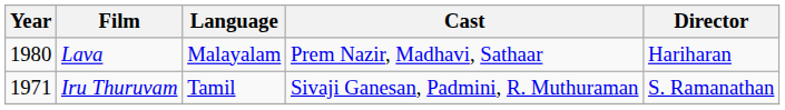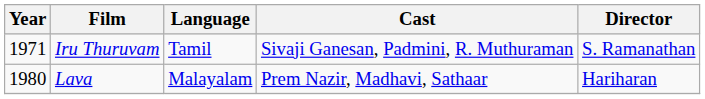rows swapped: Iru Thuruvam <-> Lava
